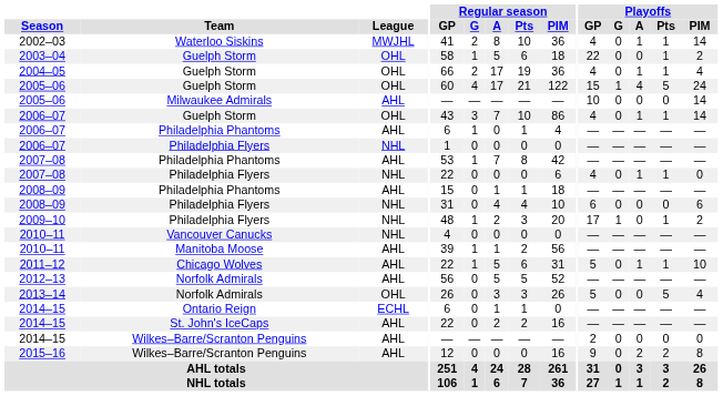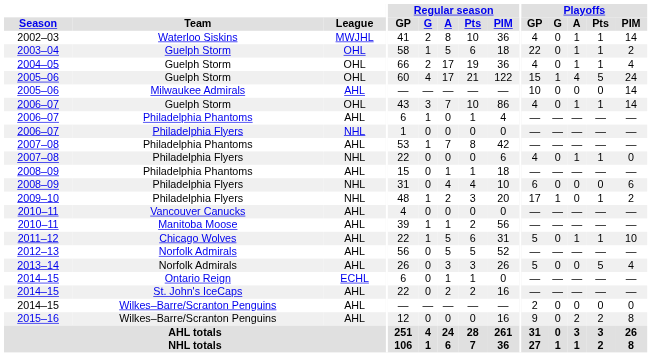2003–04 | Playoffs / A: 0 -> 1
2010–11 / Vancouver Canucks | League: NHL -> AHL
2013–14 | League: OHL -> AHL
